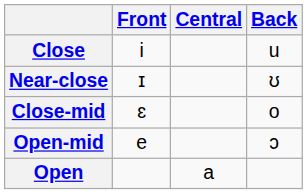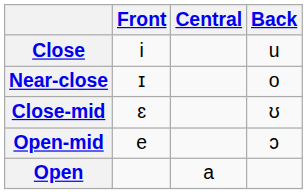Near-close | Back: ʊ -> o
Close-mid | Back: o -> ʊ
